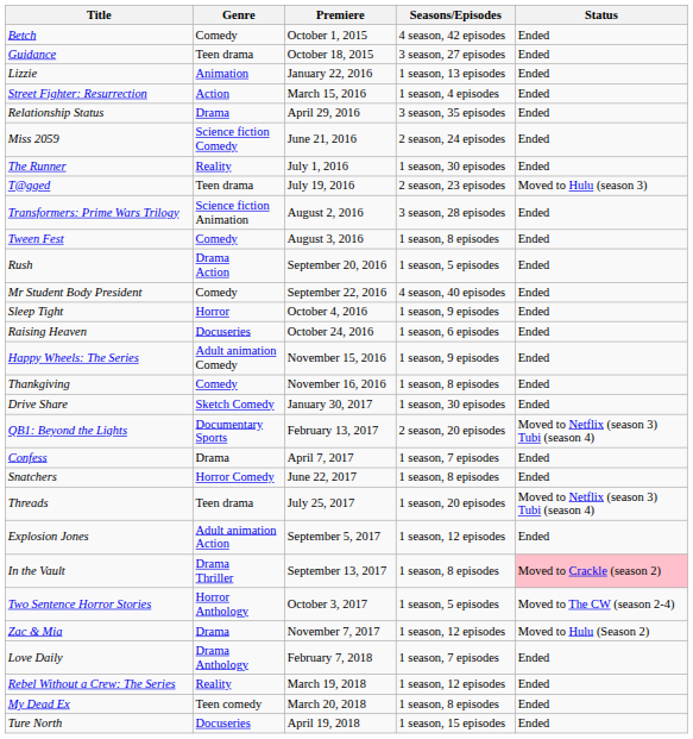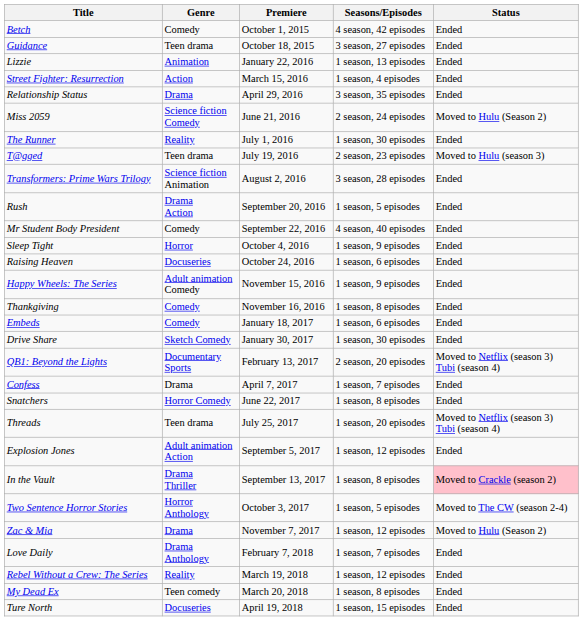Miss 2059 | Status: Ended -> Moved to Hulu (Season 2)
- row: Tween Fest | Comedy | August 3, 2016 | 1 season, 8 episodes | Ended
+ row: Embeds | Comedy | January 18, 2017 | 1 season, 6 episodes | Ended
